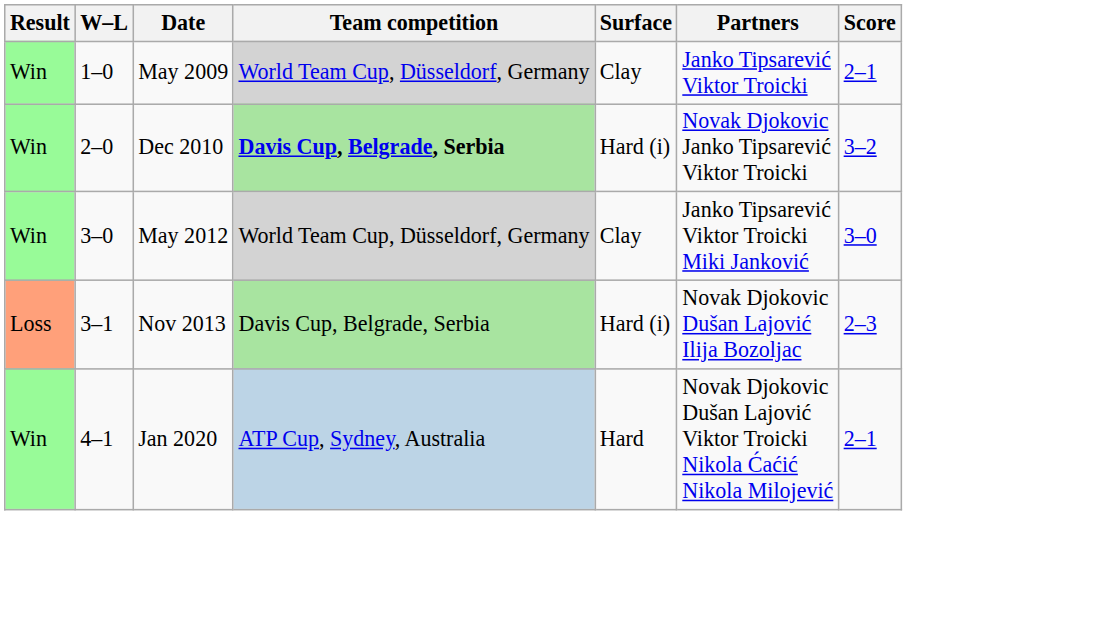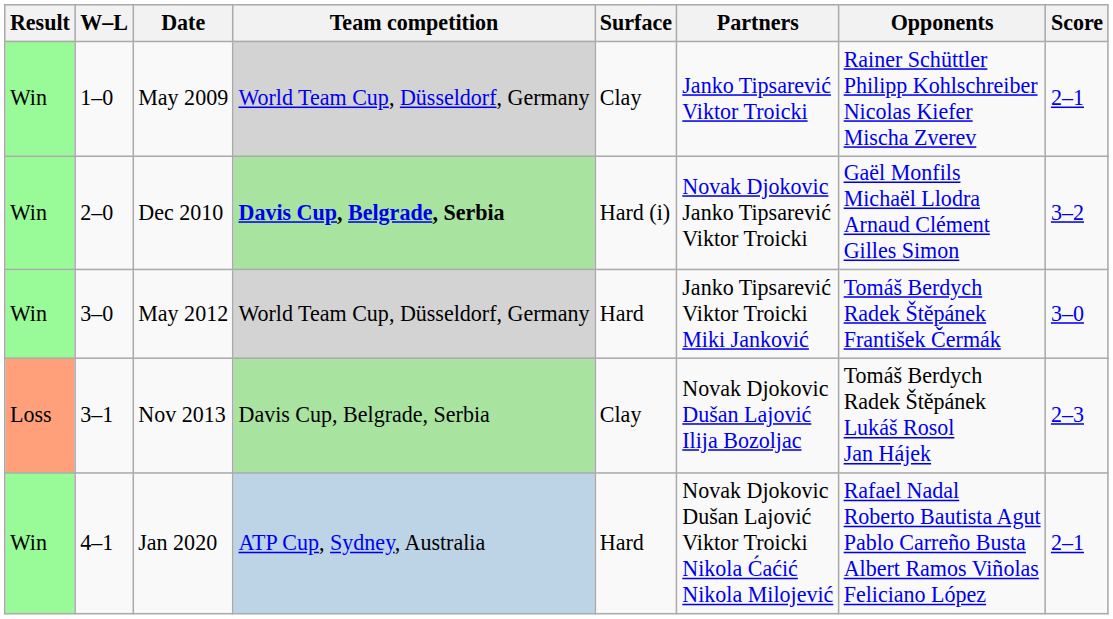+ column: Opponents | Rainer Schüttler Philipp Kohlschreiber Nicolas Kiefer Mischa Zverev | Gaël Monfils Michaël Llodra Arnaud Clément Gilles Simon | Tomáš Berdych Radek Štěpánek František Čermák | Tomáš Berdych Radek Štěpánek Lukáš Rosol Jan Hájek | Rafael Nadal Roberto Bautista Agut Pablo Carreño Busta Albert Ramos Viñolas Feliciano López
May 2012 | Surface: Clay -> Hard
Nov 2013 | Surface: Hard (i) -> Clay
